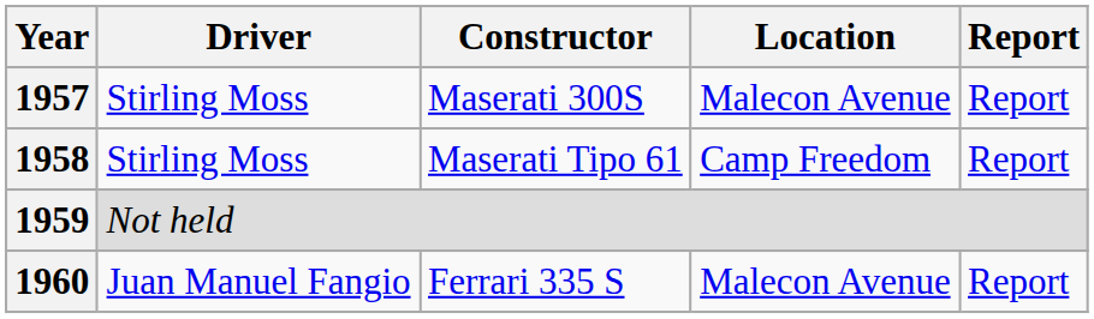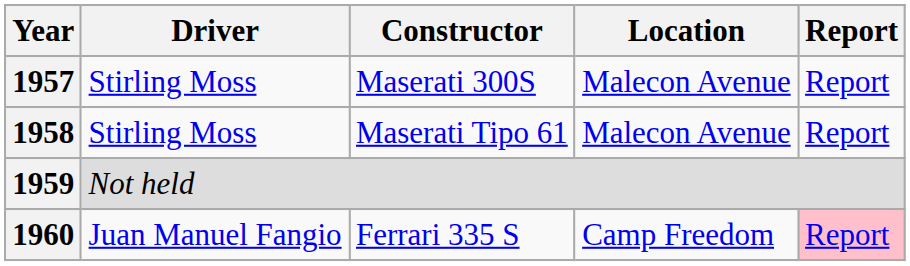1958 | Location: Camp Freedom -> Malecon Avenue
1960 | Location: Malecon Avenue -> Camp Freedom
1960 | Report: no background -> pink background
